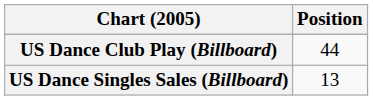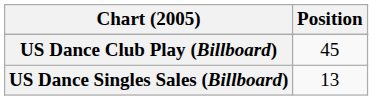US Dance Club Play (Billboard) | Position: 44 -> 45
